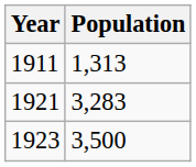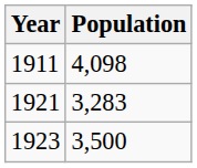1911 | Population: 1,313 -> 4,098
